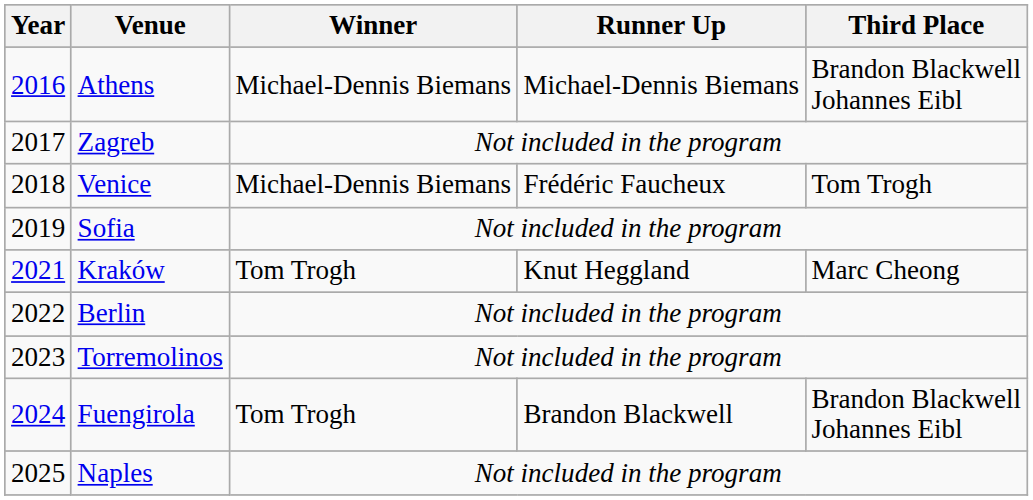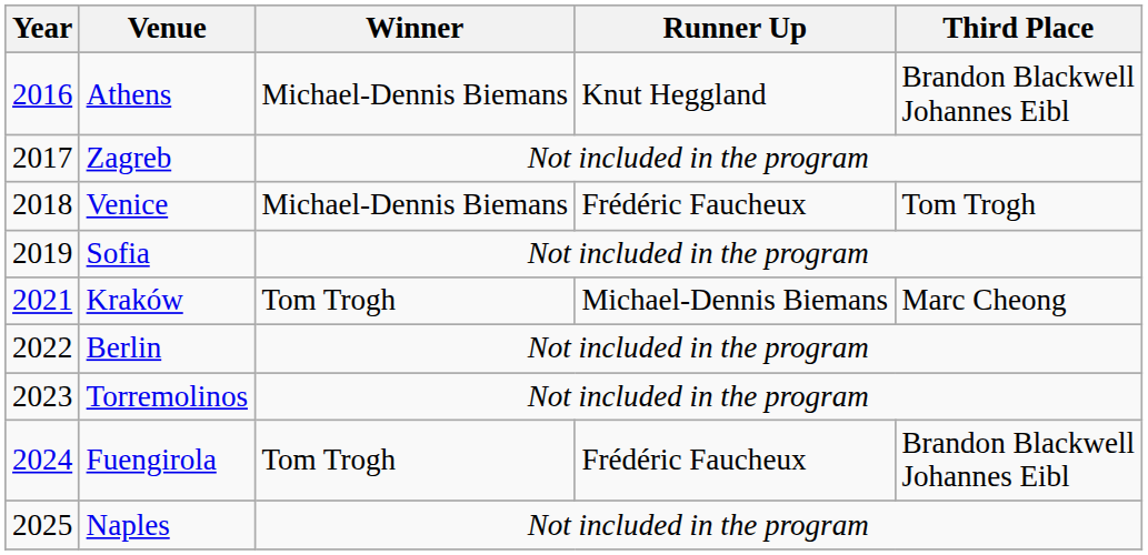Athens | Runner Up: Michael-Dennis Biemans -> Knut Heggland
Kraków | Runner Up: Knut Heggland -> Michael-Dennis Biemans
Fuengirola | Runner Up: Brandon Blackwell -> Frédéric Faucheux
